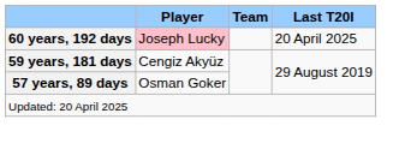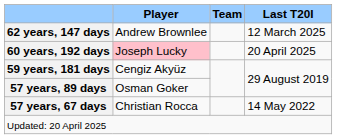+ row: 62 years, 147 days | Andrew Brownlee | 12 March 2025
+ row: 57 years, 67 days | Christian Rocca | 14 May 2022
